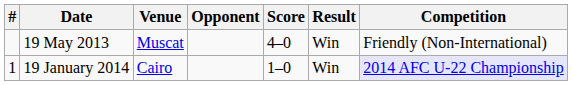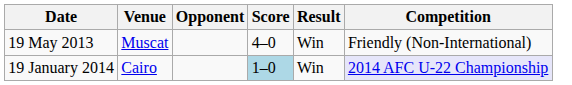- column: # | 1
19 January 2014 | Score: no background -> lightblue background
